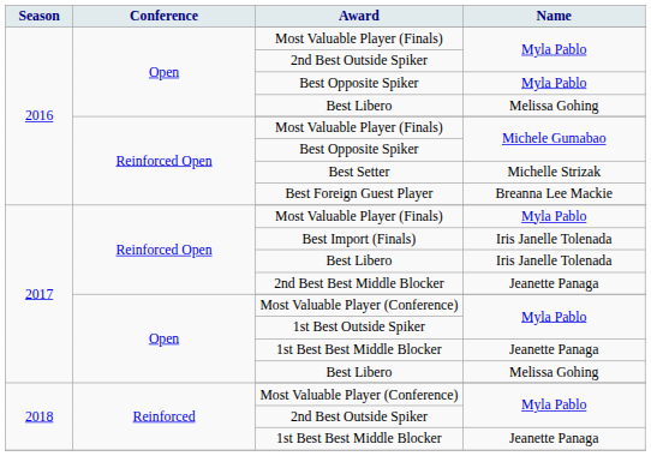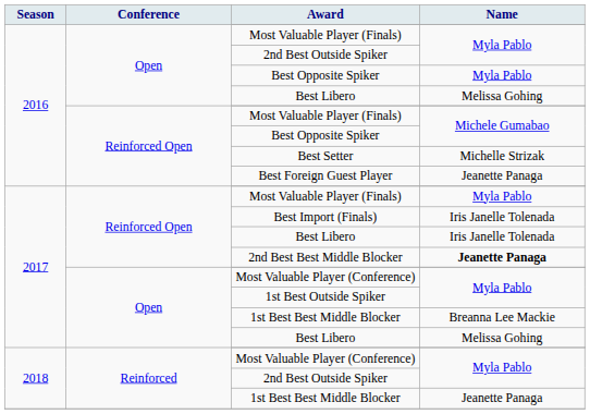Best Foreign Guest Player | Name: Breanna Lee Mackie -> Jeanette Panaga
2nd Best Best Middle Blocker | Name: normal -> bold
Open / 1st Best Best Middle Blocker | Name: Jeanette Panaga -> Breanna Lee Mackie
